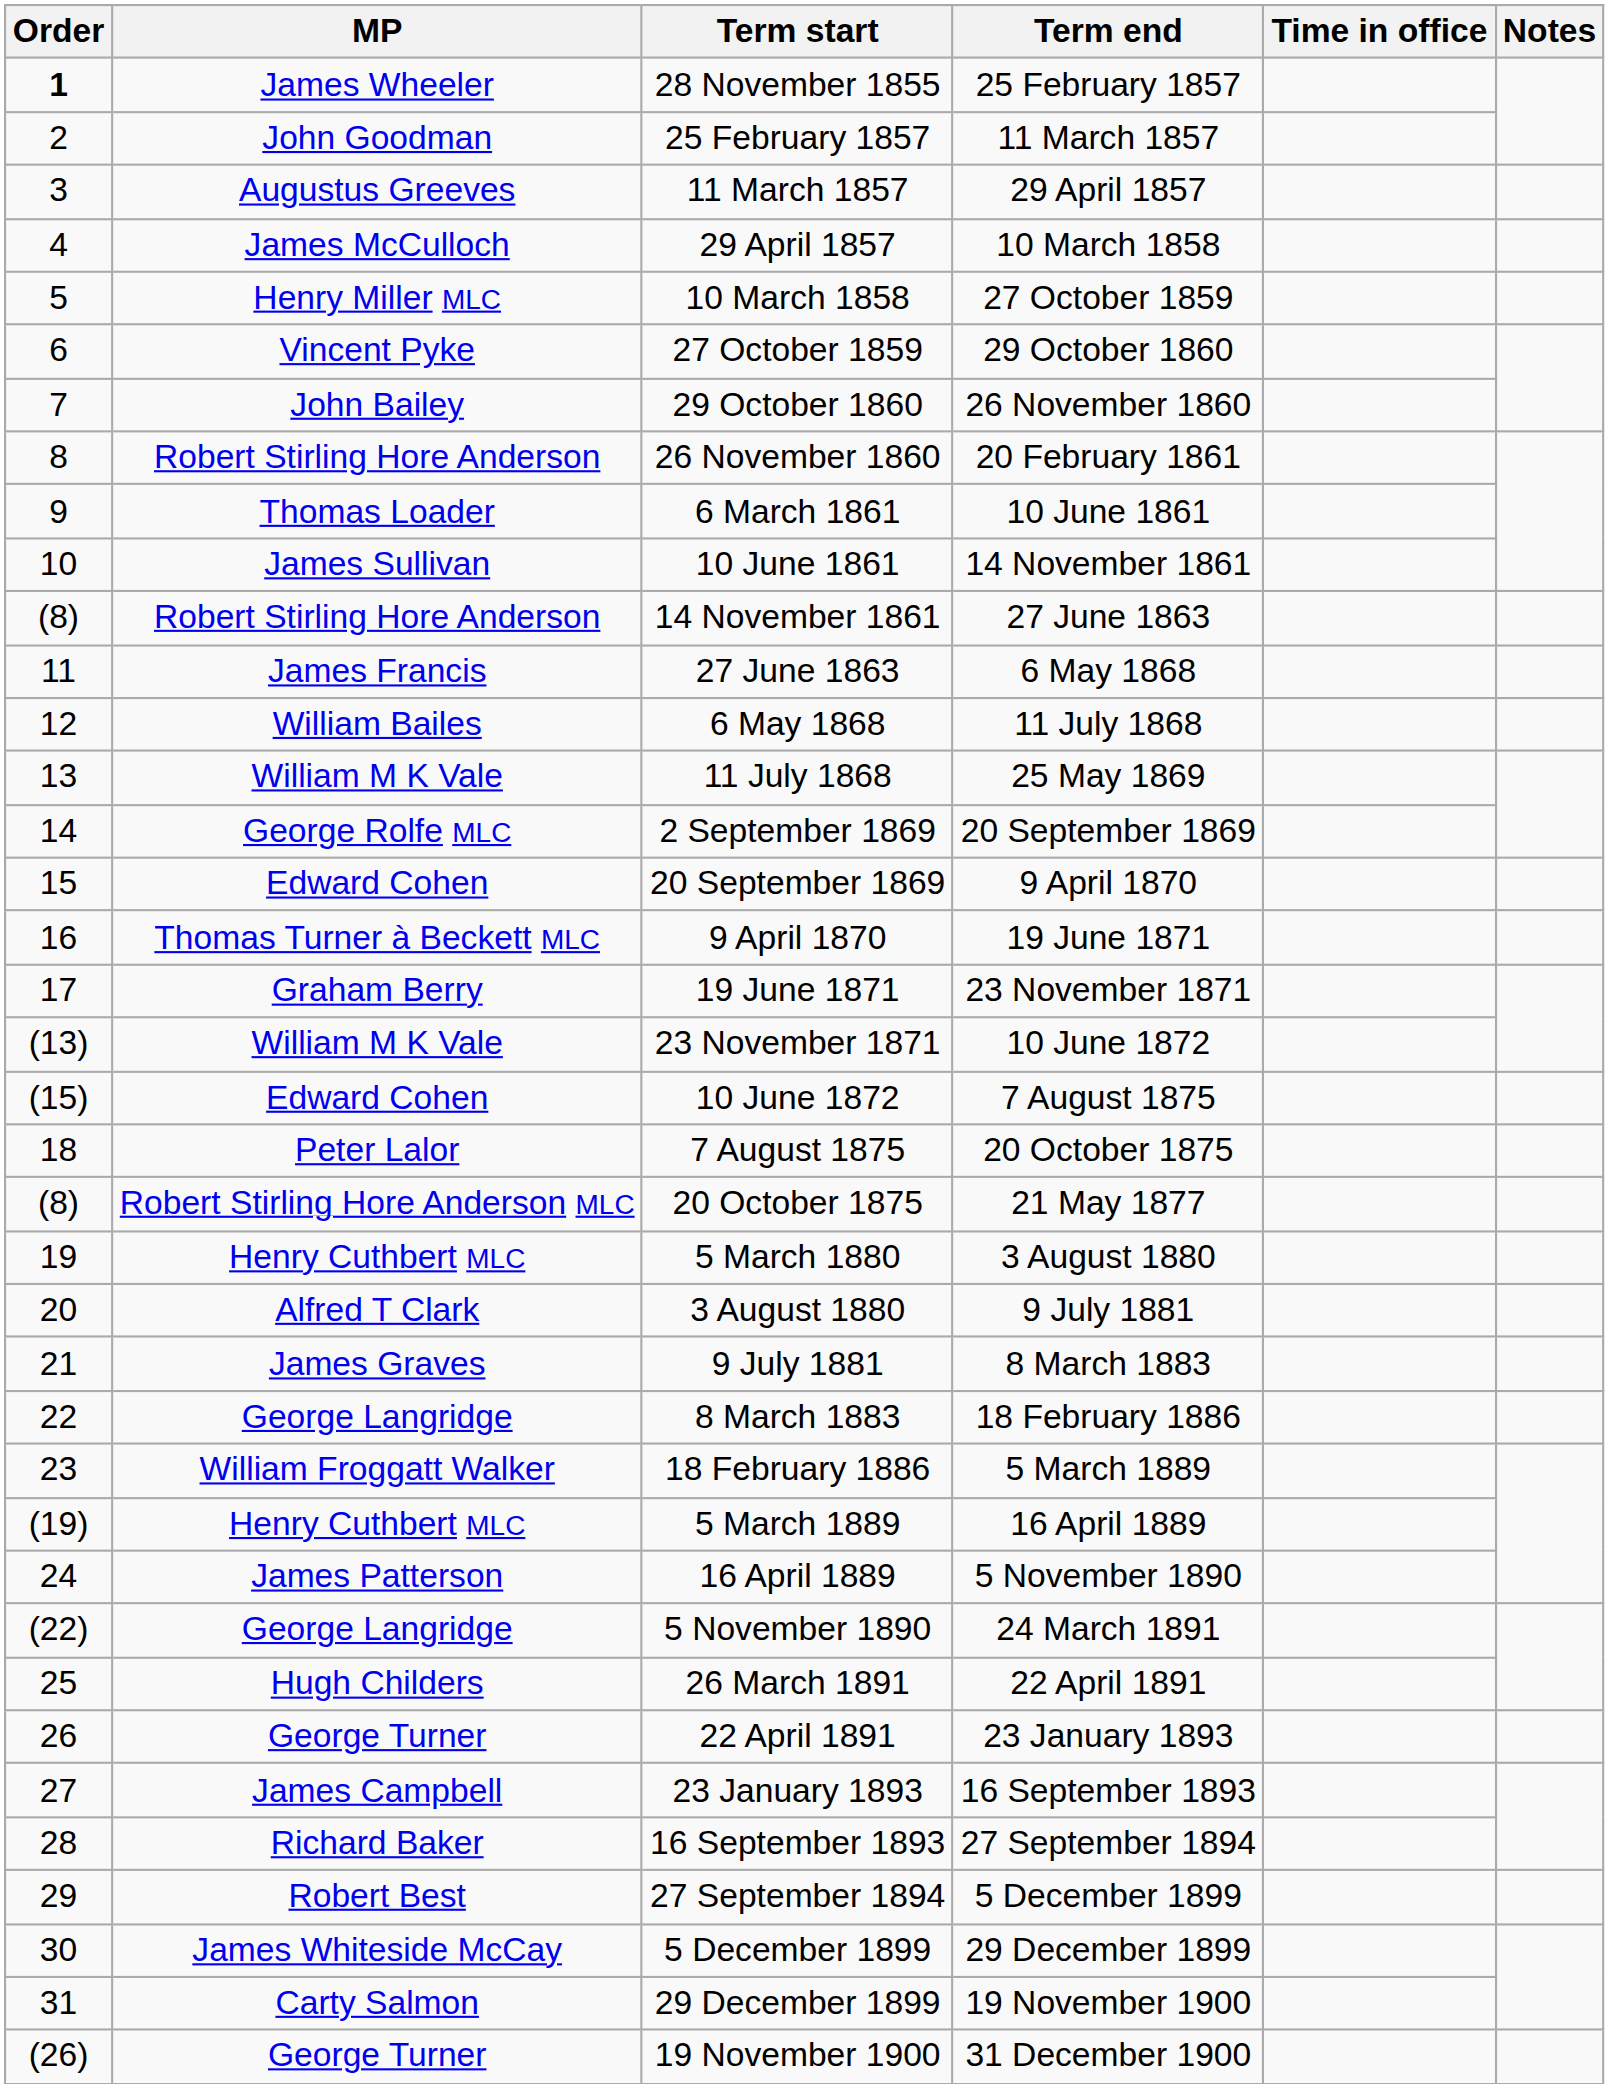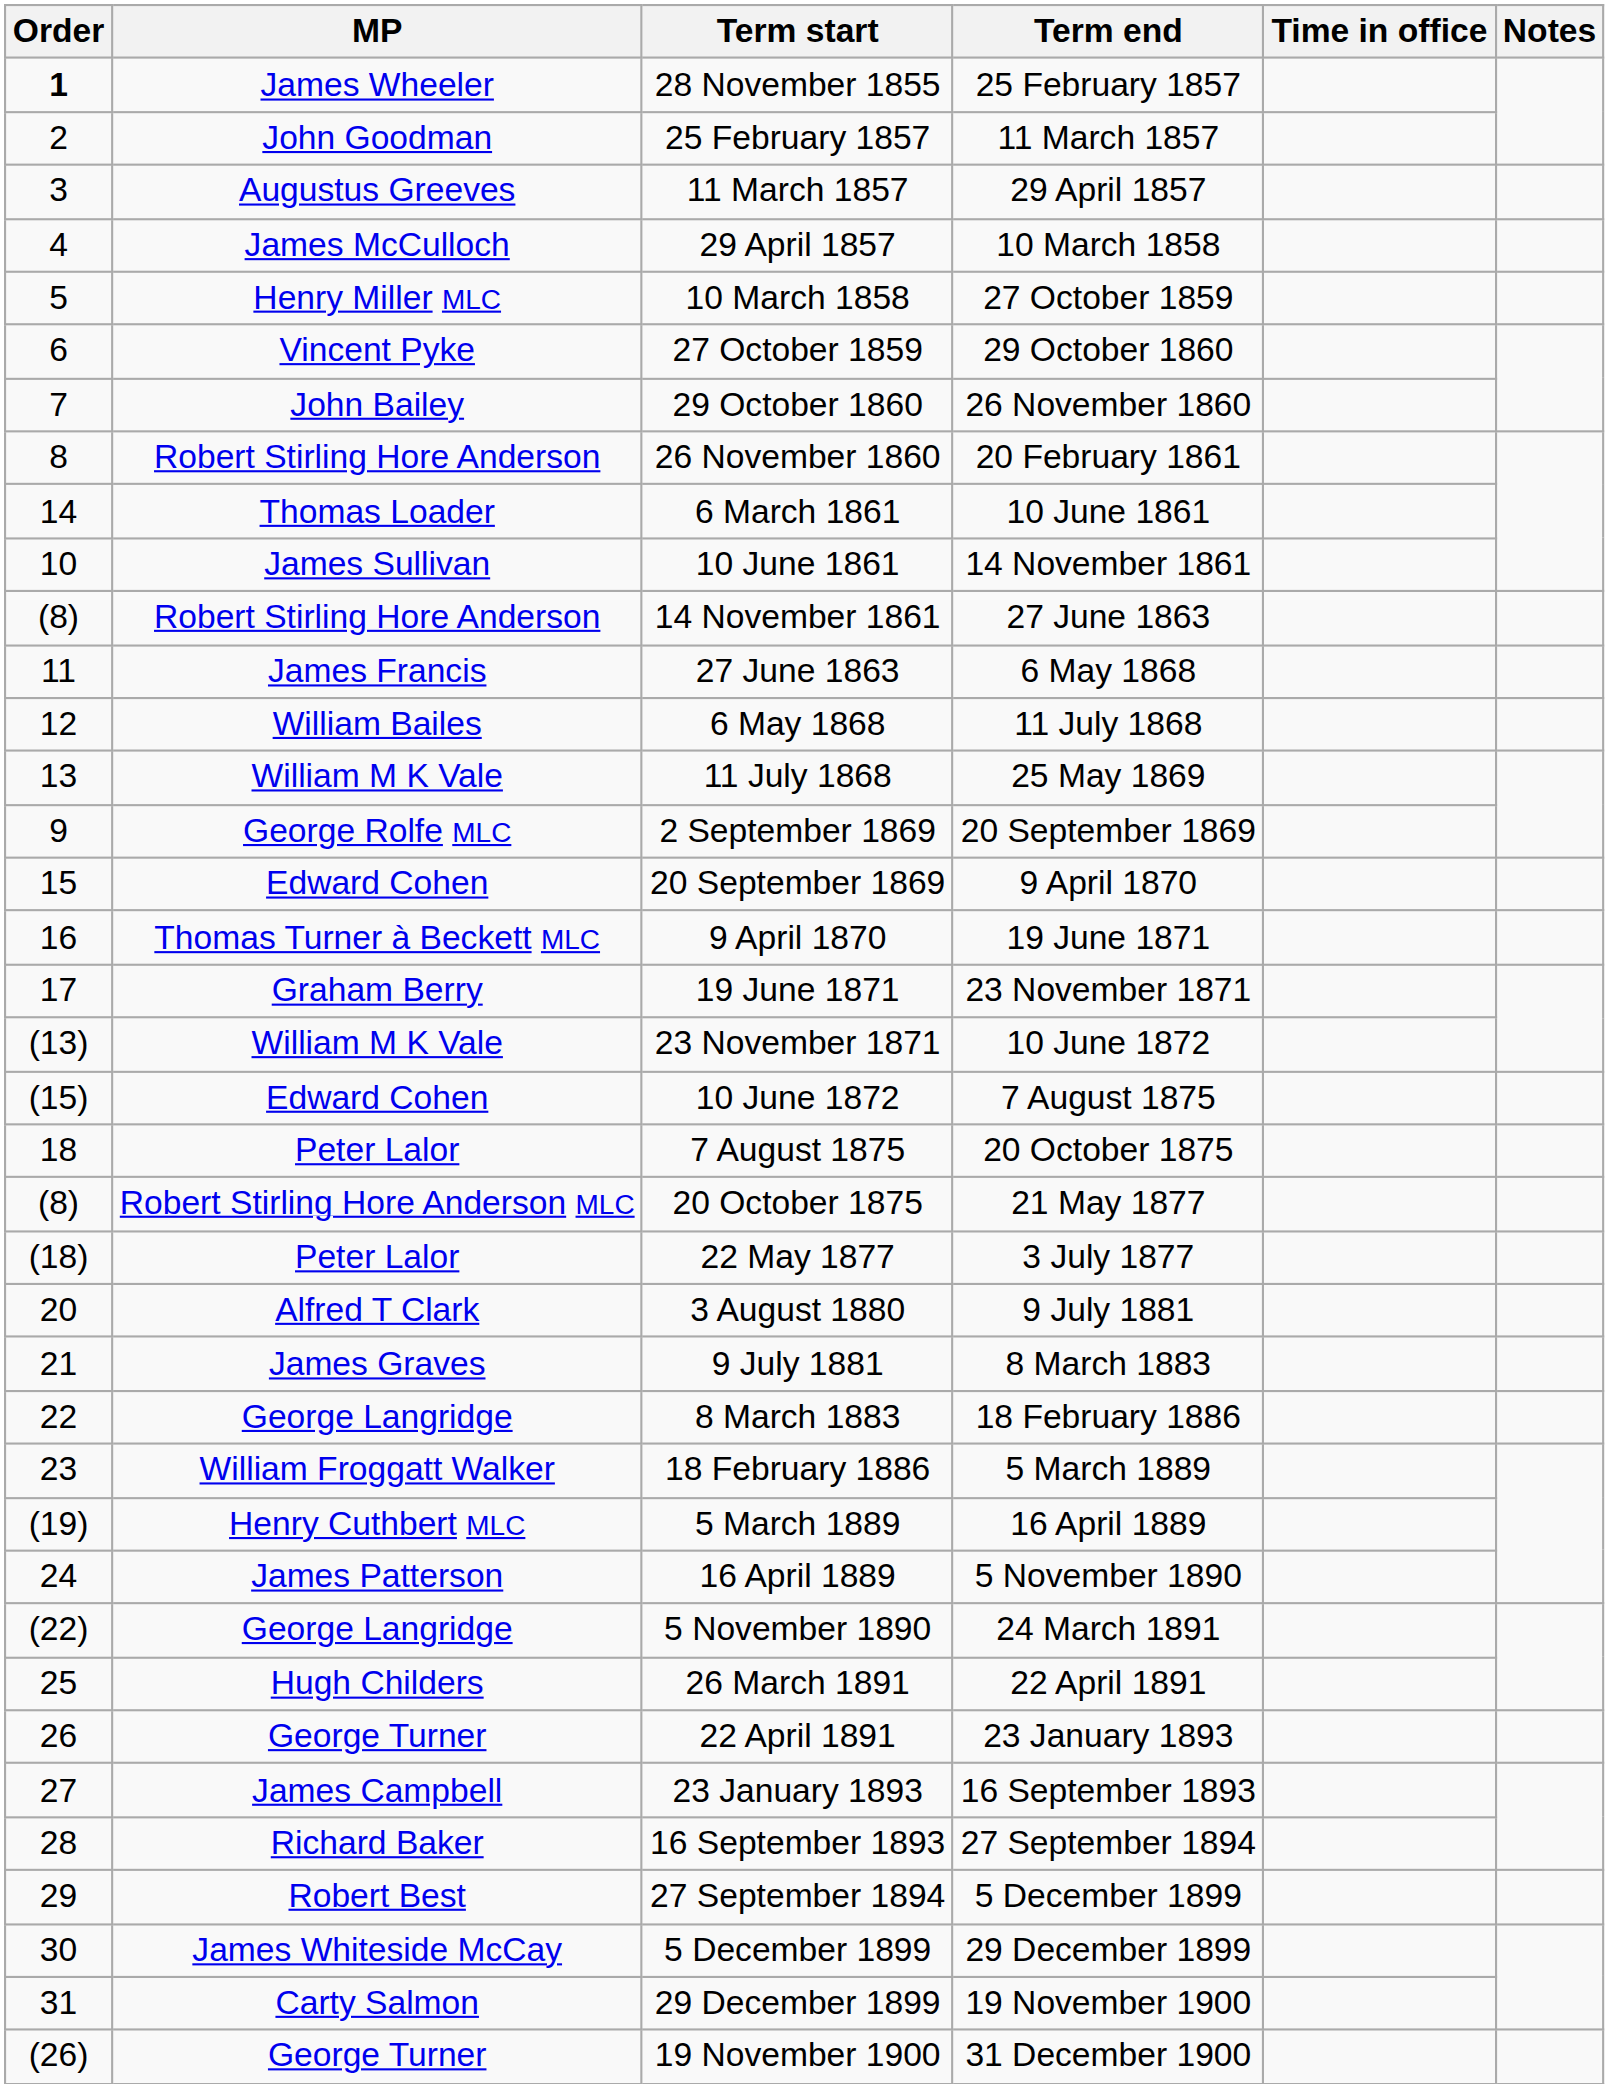6 March 1861 | Order: 9 -> 14
2 September 1869 | Order: 14 -> 9
+ row: (18) | Peter Lalor | 22 May 1877 | 3 July 1877
- row: 19 | Henry Cuthbert MLC | 5 March 1880 | 3 August 1880
